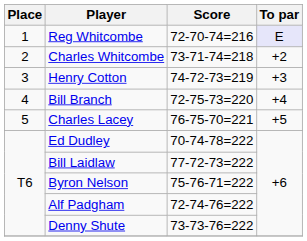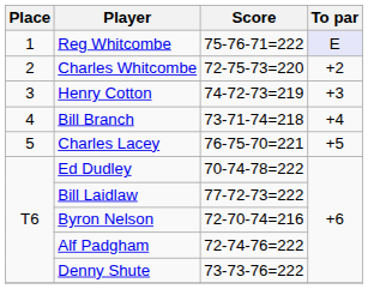Reg Whitcombe | Score: 72-70-74=216 -> 75-76-71=222
Charles Whitcombe | Score: 73-71-74=218 -> 72-75-73=220
Bill Branch | Score: 72-75-73=220 -> 73-71-74=218
Byron Nelson | Score: 75-76-71=222 -> 72-70-74=216
